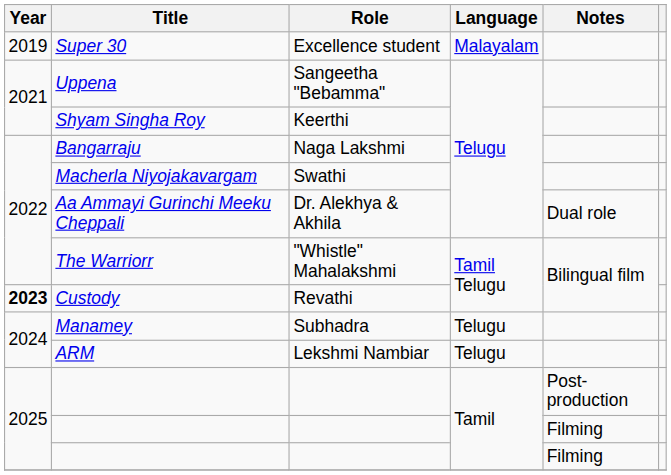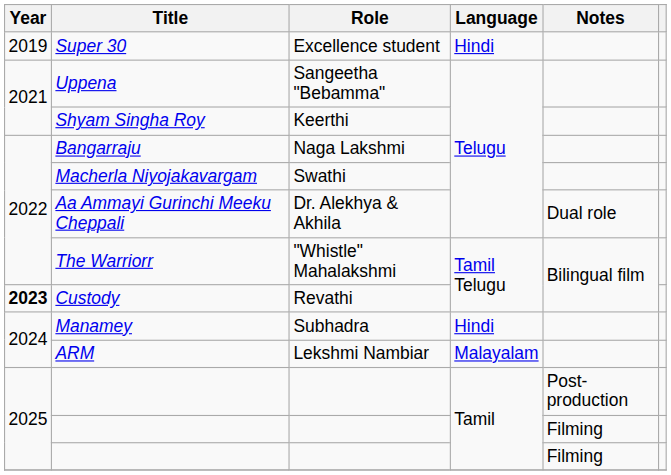Super 30 | Language: Malayalam -> Hindi
Manamey | Language: Telugu -> Hindi
ARM | Language: Telugu -> Malayalam
